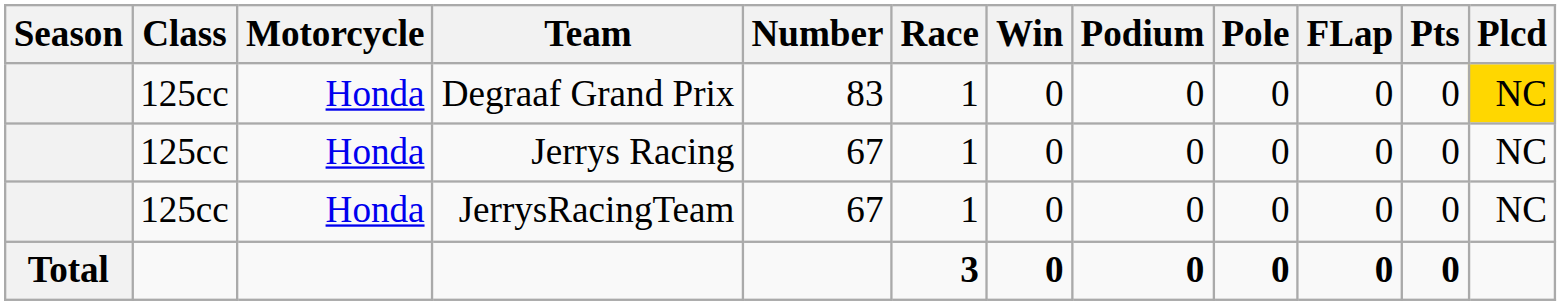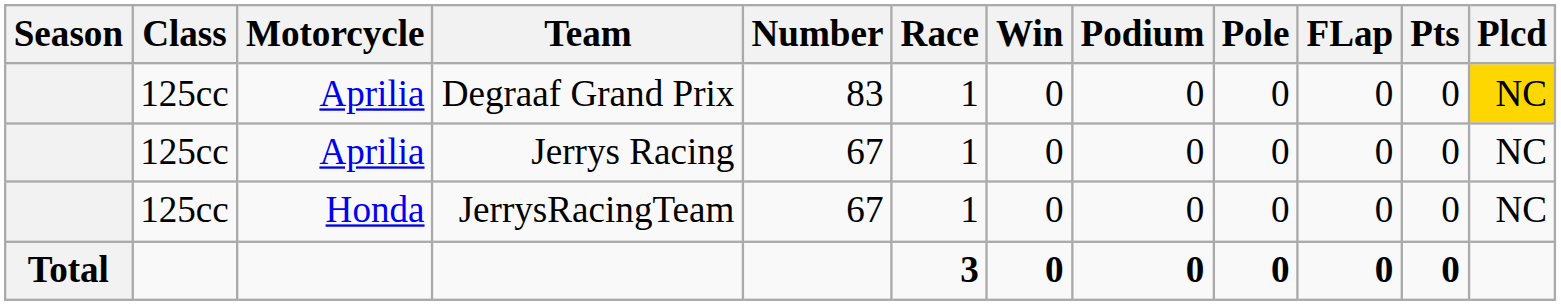Degraaf Grand Prix | Motorcycle: Honda -> Aprilia
Jerrys Racing | Motorcycle: Honda -> Aprilia
